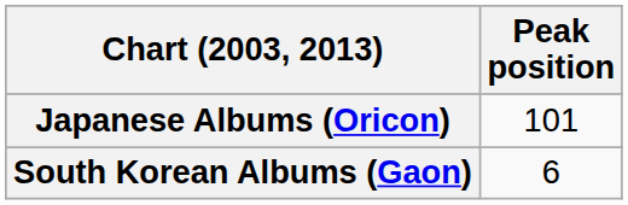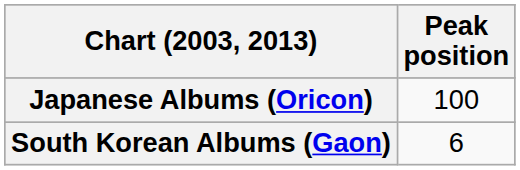Japanese Albums (Oricon) | Peak position: 101 -> 100
